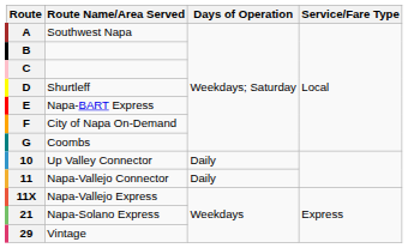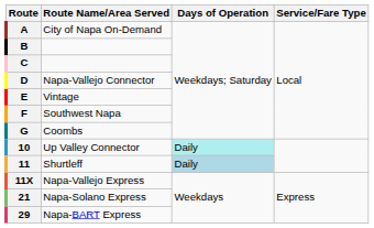A | Route Name/Area Served: Southwest Napa -> City of Napa On-Demand
D | Route Name/Area Served: Shurtleff -> Napa-Vallejo Connector
E | Route Name/Area Served: Napa-BART Express -> Vintage
F | Route Name/Area Served: City of Napa On-Demand -> Southwest Napa
10 | Days of Operation: no background -> paleturquoise background
11 | Route Name/Area Served: Napa-Vallejo Connector -> Shurtleff
11 | Days of Operation: no background -> lightblue background
29 | Route Name/Area Served: Vintage -> Napa-BART Express
